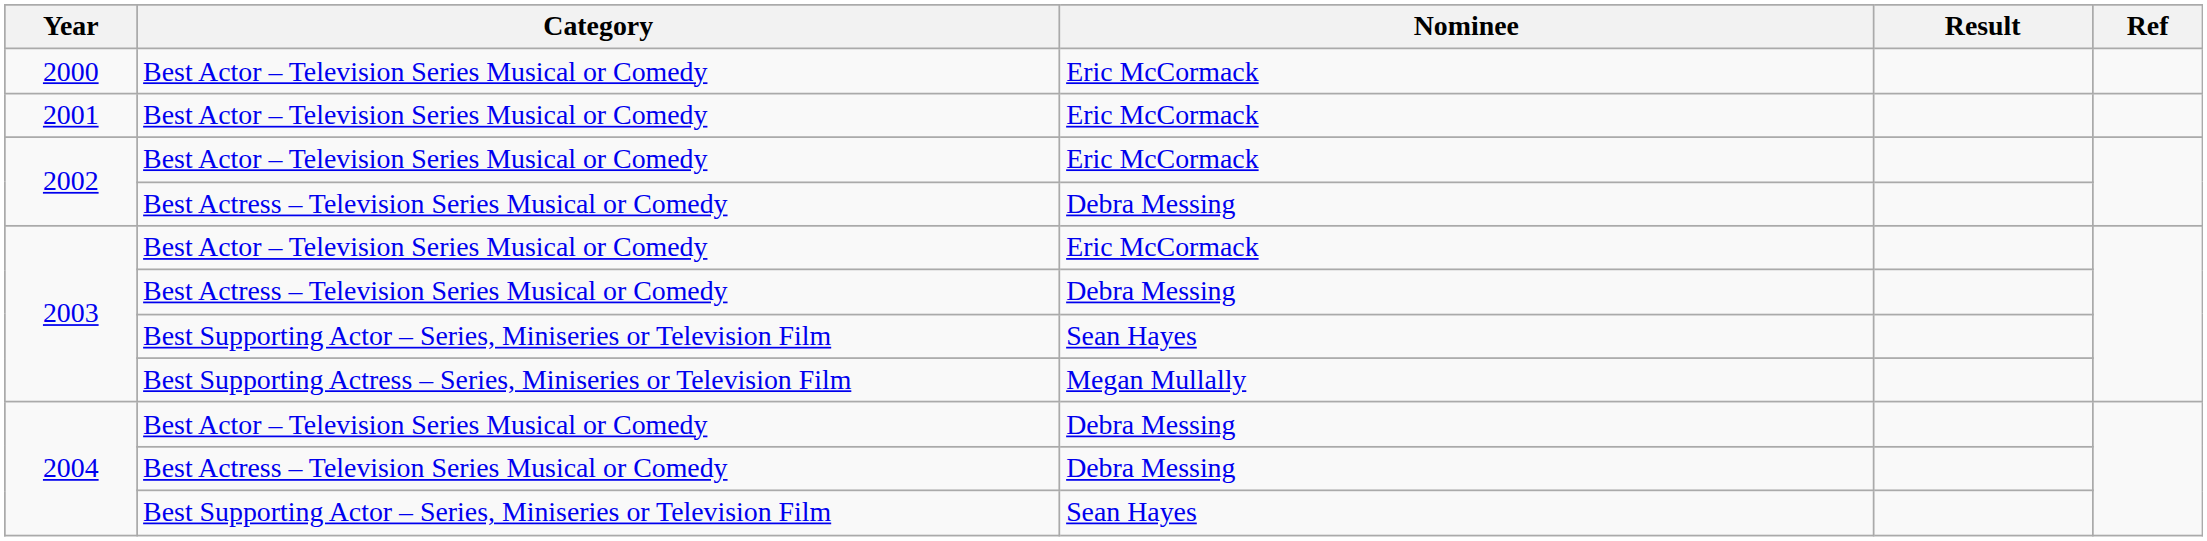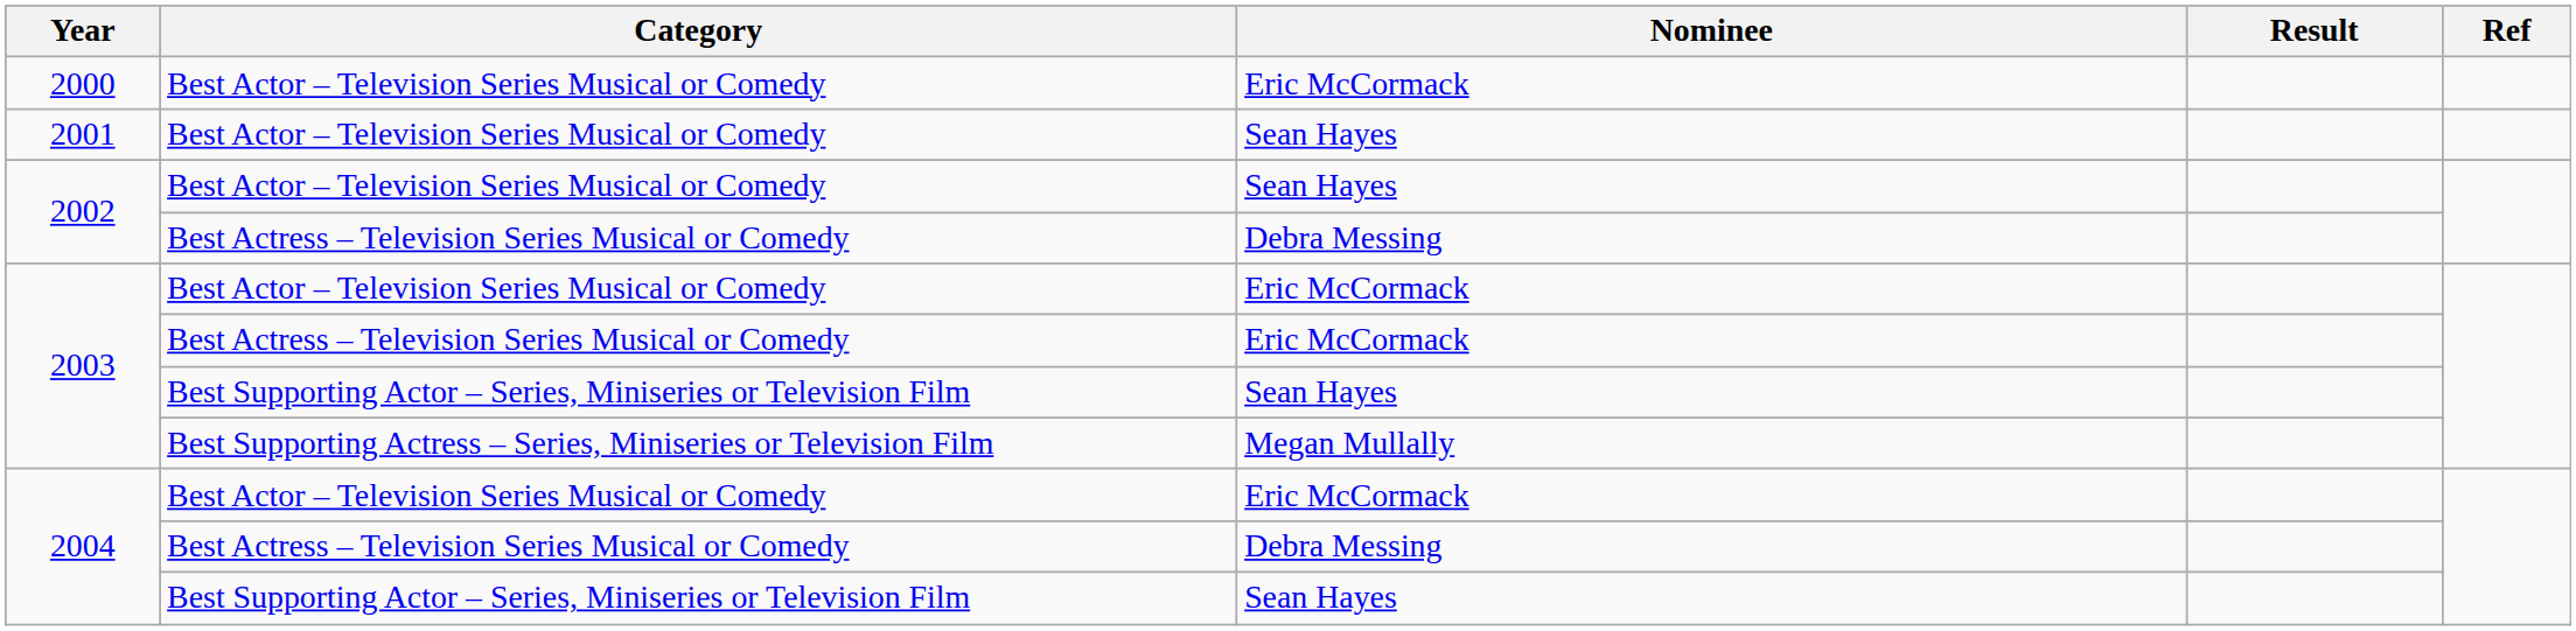2001 | Nominee: Eric McCormack -> Sean Hayes
2002 / Best Actor – Television Series Musical or Comedy | Nominee: Eric McCormack -> Sean Hayes
2003 / Best Actress – Television Series Musical or Comedy | Nominee: Debra Messing -> Eric McCormack
2004 / Best Actor – Television Series Musical or Comedy | Nominee: Debra Messing -> Eric McCormack
